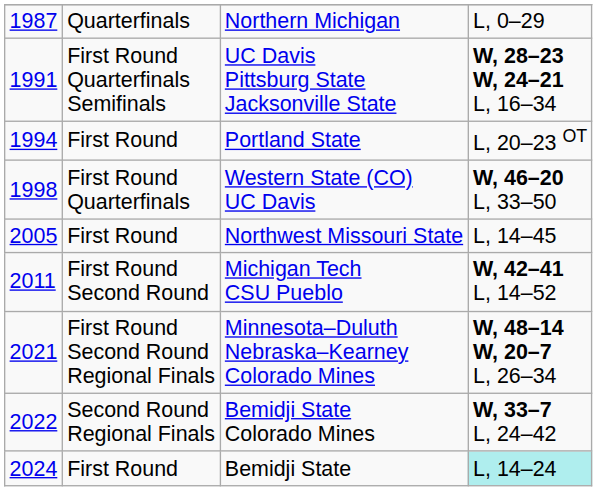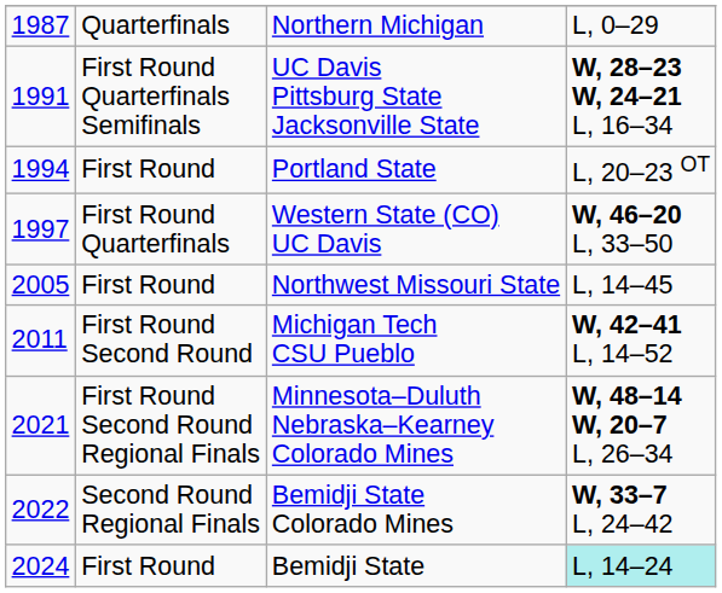Western State (CO) UC Davis | column 1: 1998 -> 1997
